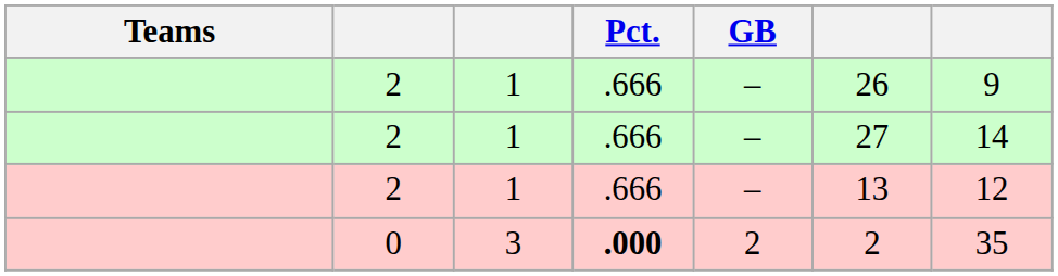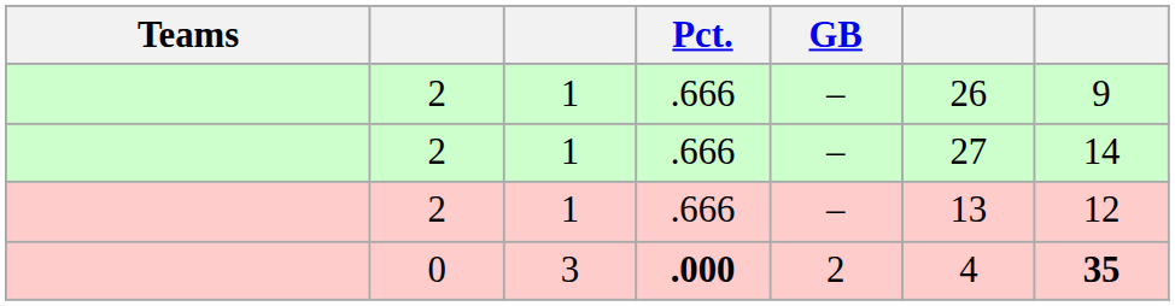0 | column 6: 2 -> 4
0 | column 7: normal -> bold
